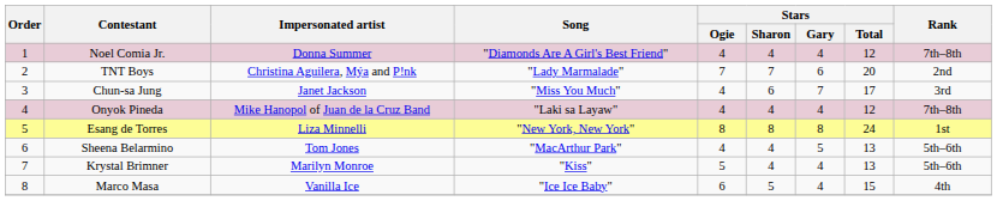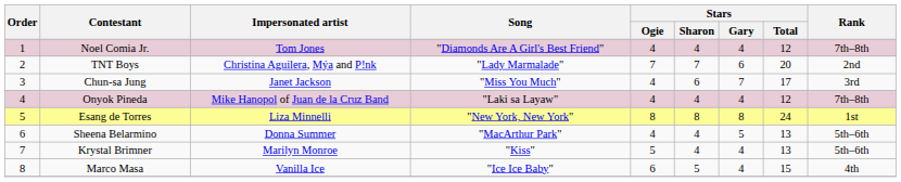Noel Comia Jr. | Impersonated artist: Donna Summer -> Tom Jones
Sheena Belarmino | Impersonated artist: Tom Jones -> Donna Summer
